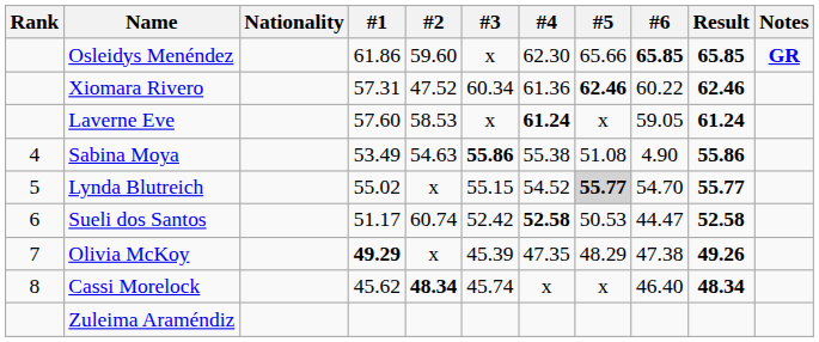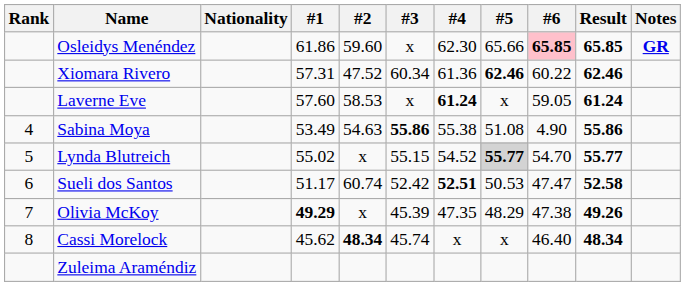Osleidys Menéndez | #6: no background -> pink background
Sueli dos Santos | #4: 52.58 -> 52.51
Sueli dos Santos | #6: 44.47 -> 47.47
